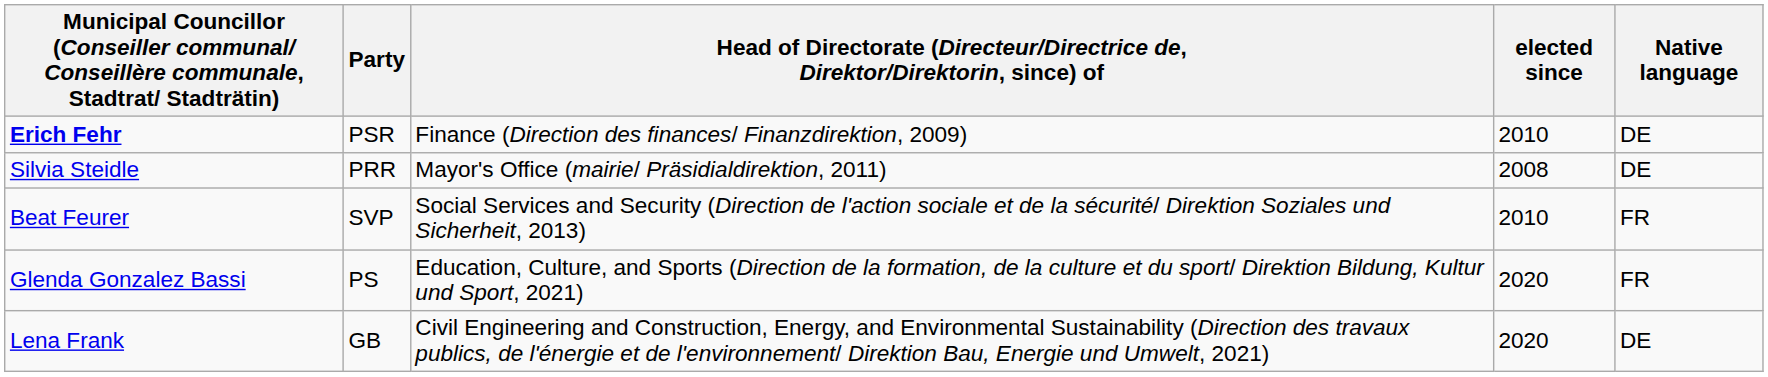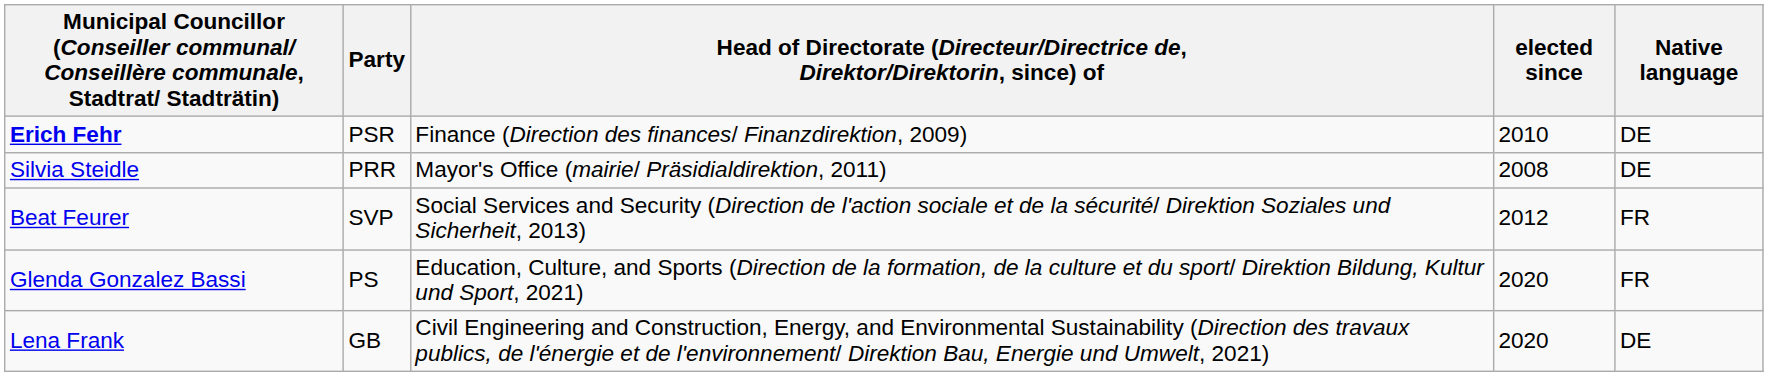Beat Feurer | elected since: 2010 -> 2012
